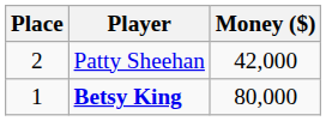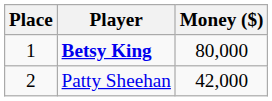rows swapped: Betsy King <-> Patty Sheehan
